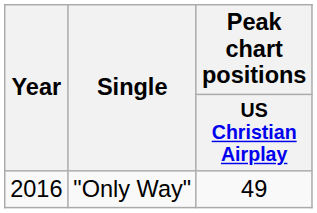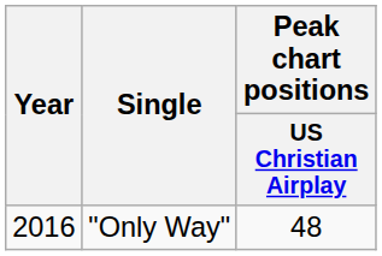"Only Way" | Peak chart positions / US Christian Airplay: 49 -> 48
